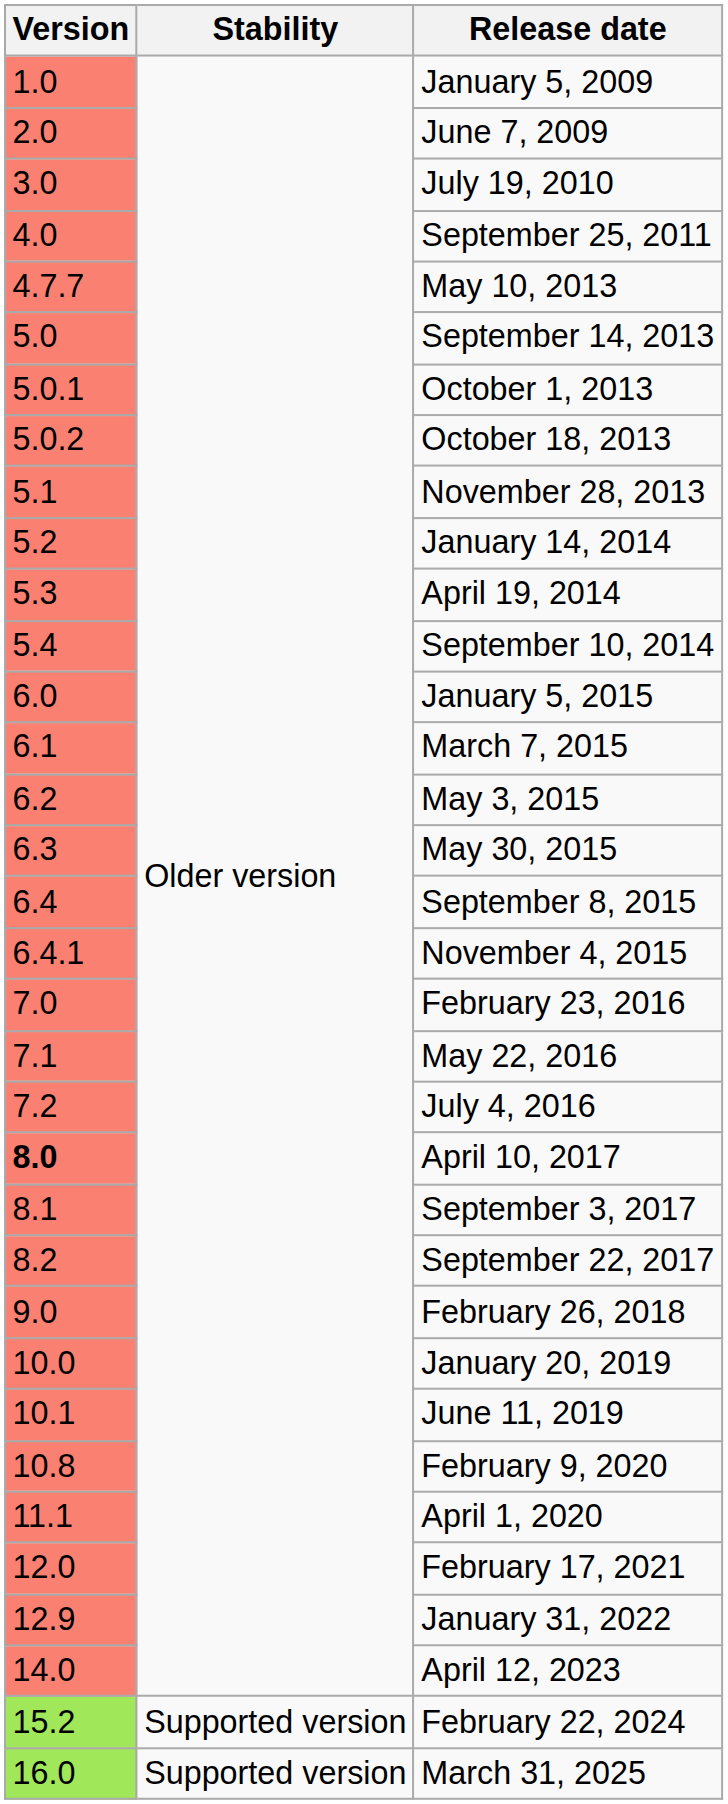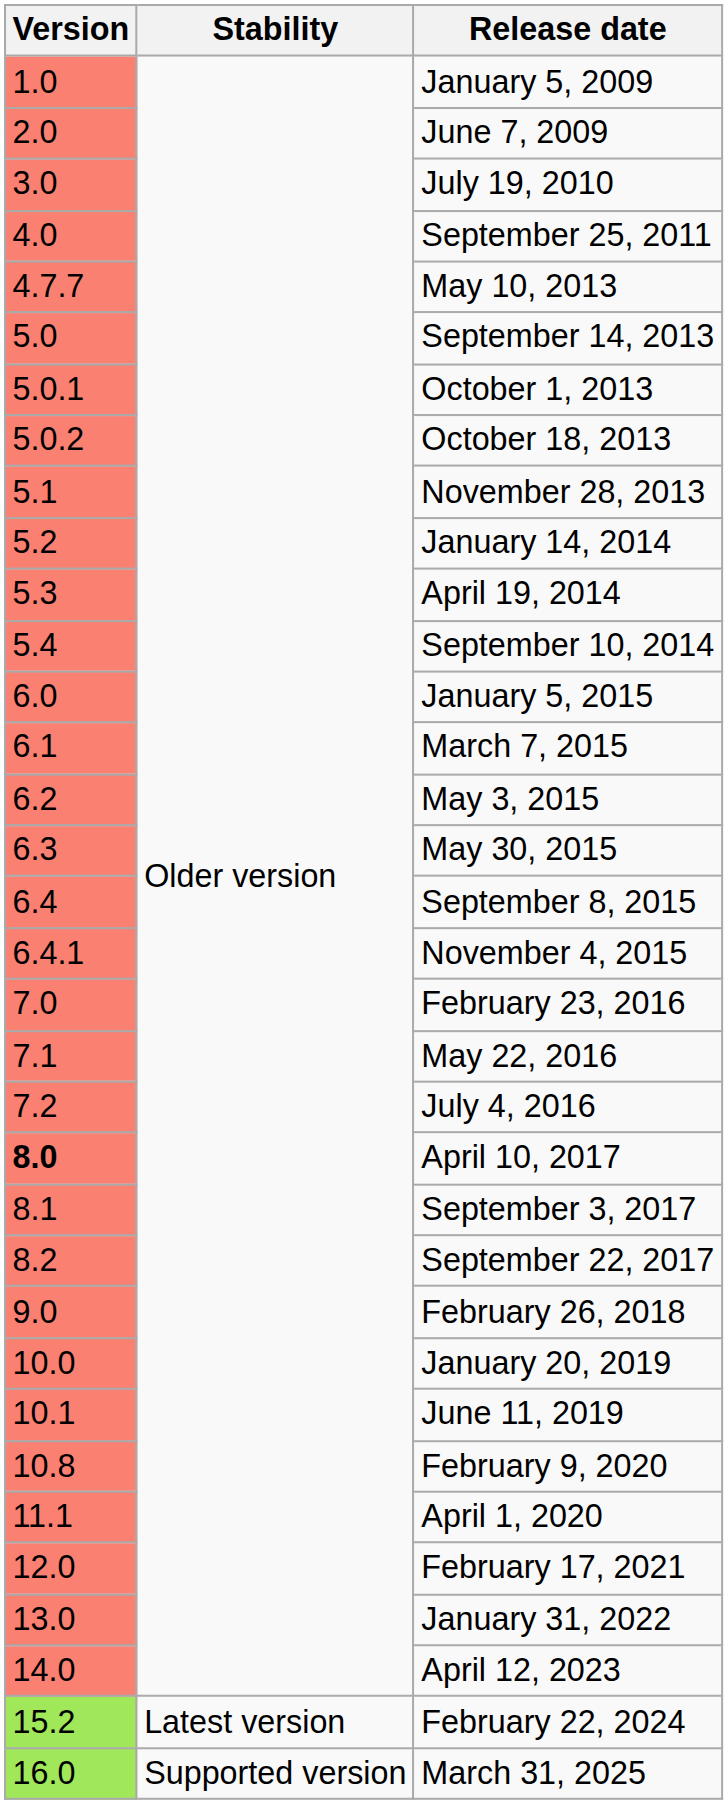January 31, 2022 | Version: 12.9 -> 13.0
February 22, 2024 | Stability: Supported version -> Latest version
